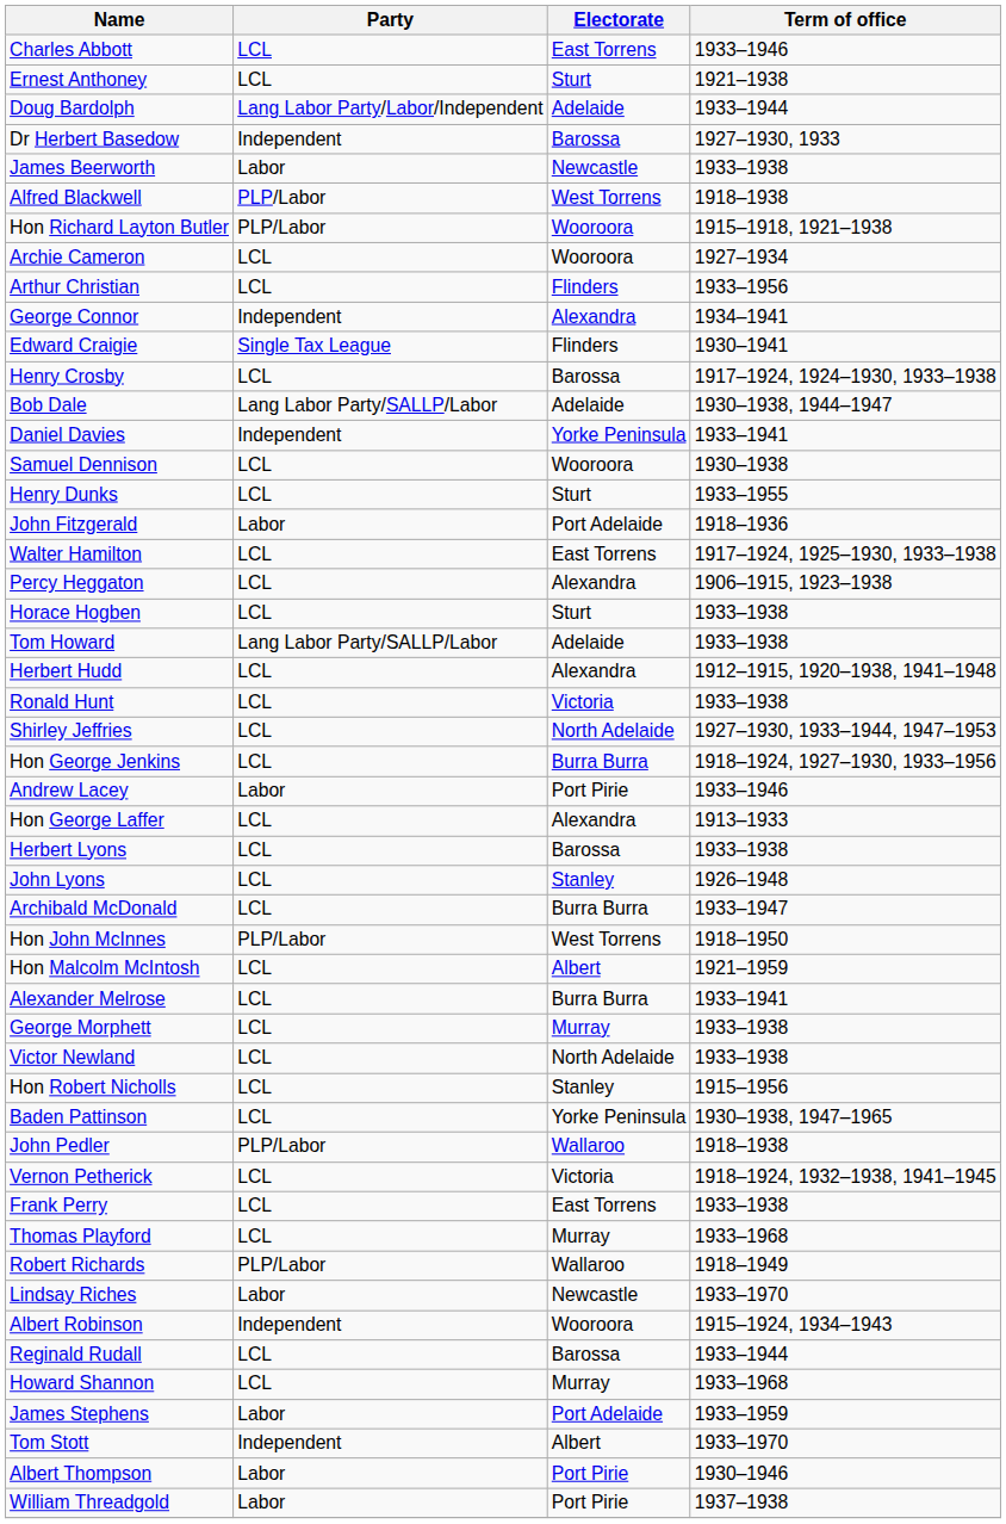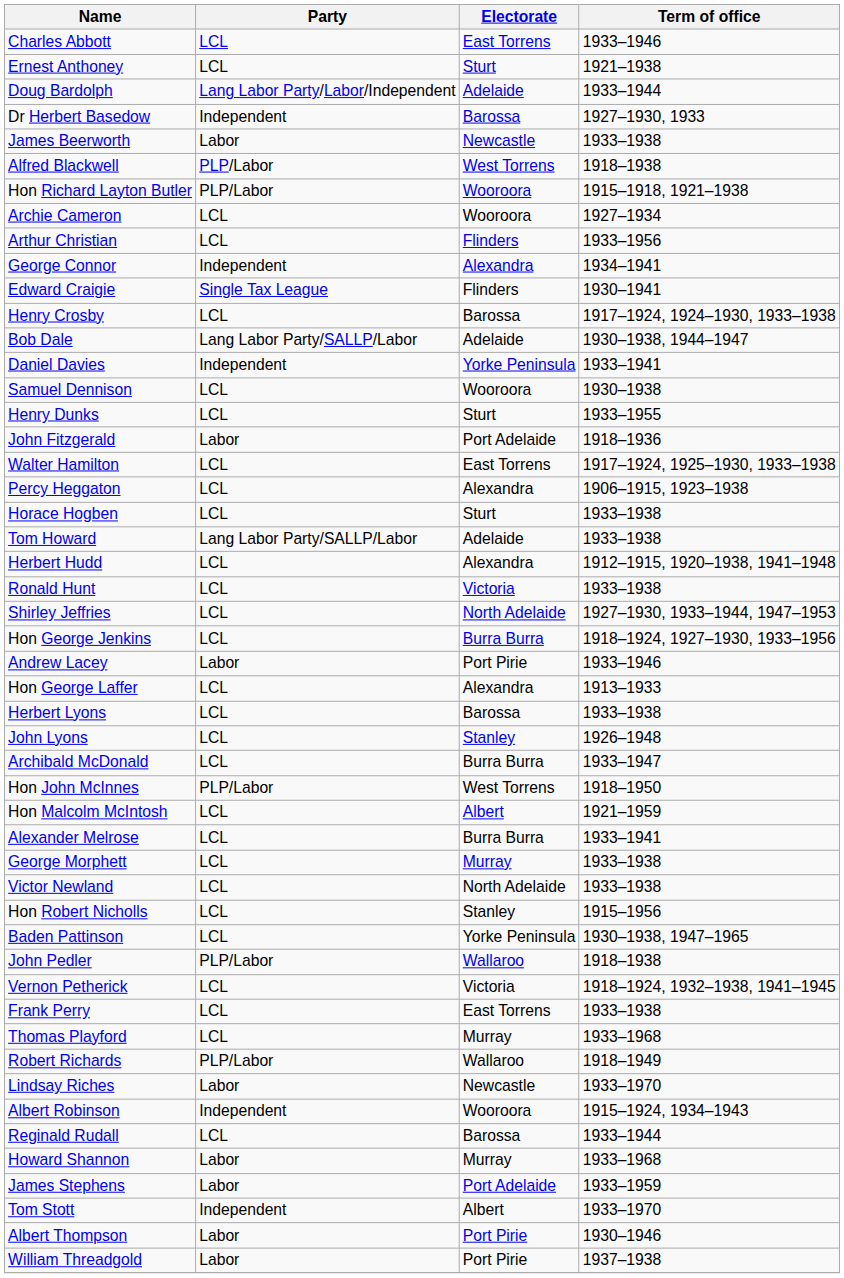Howard Shannon | Party: LCL -> Labor
